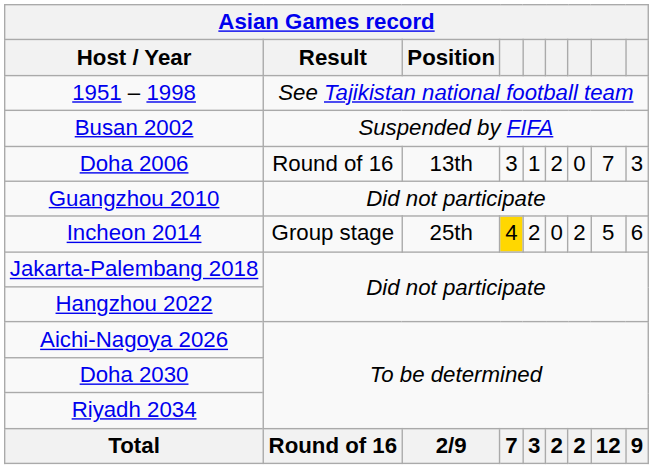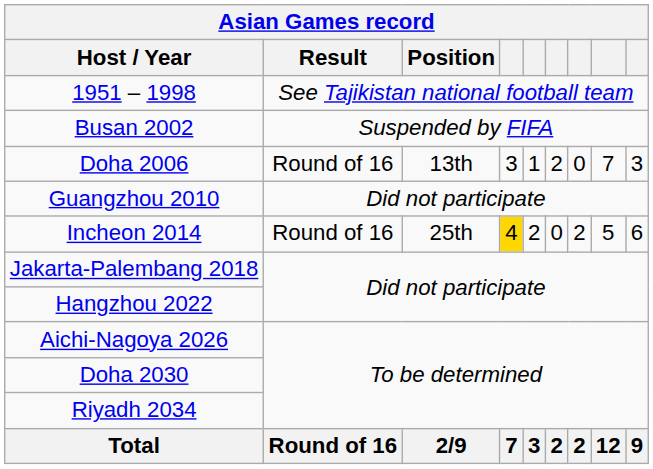Incheon 2014 | Result: Group stage -> Round of 16
